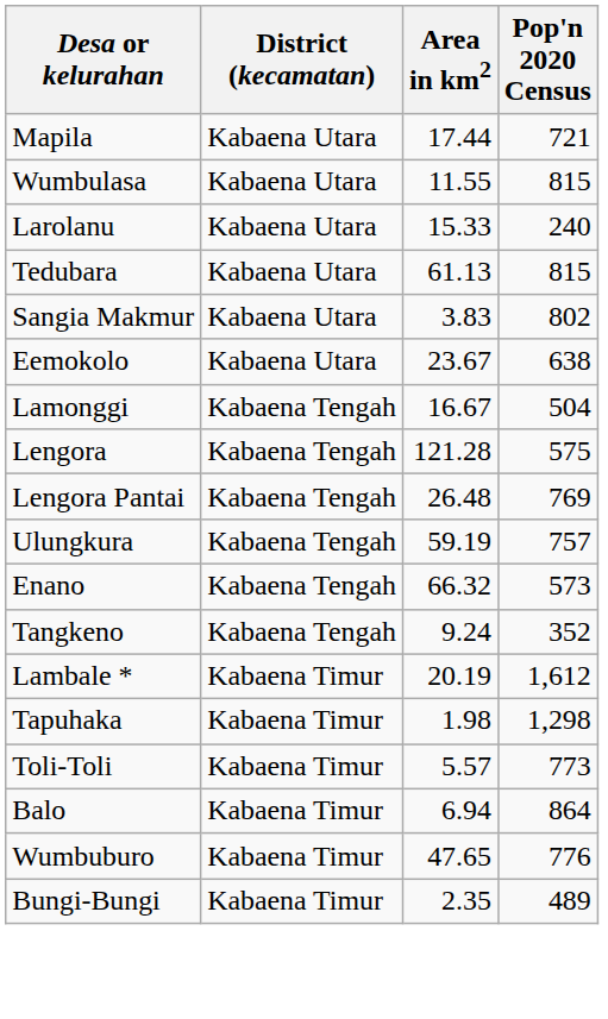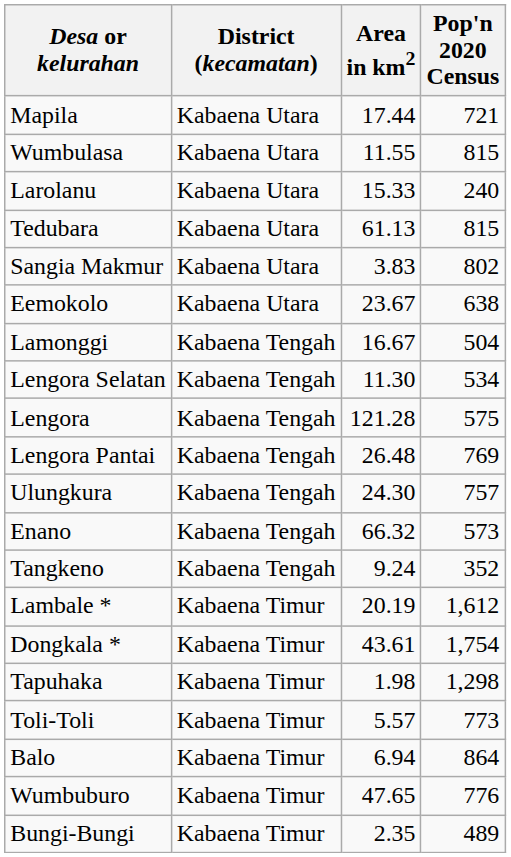+ row: Lengora Selatan | Kabaena Tengah | 11.30 | 534
Ulungkura | Area in km2: 59.19 -> 24.30
+ row: Dongkala * | Kabaena Timur | 43.61 | 1,754
